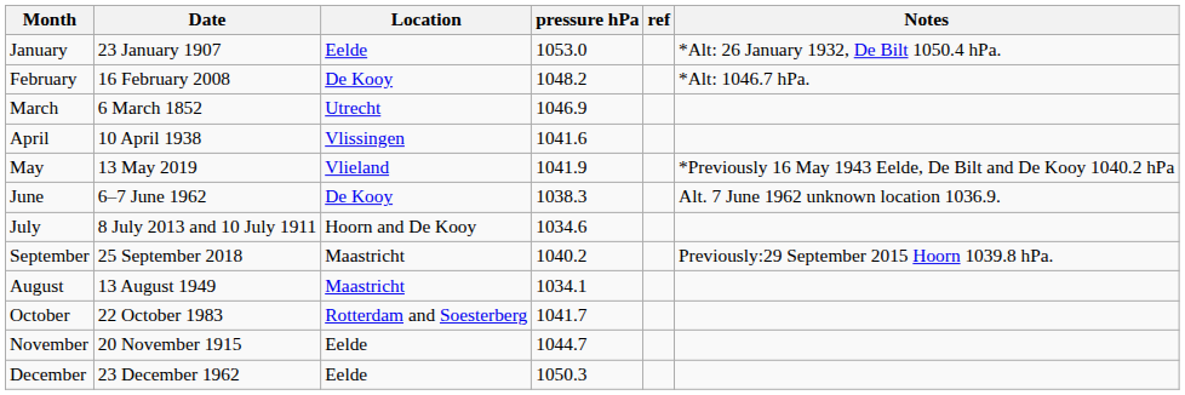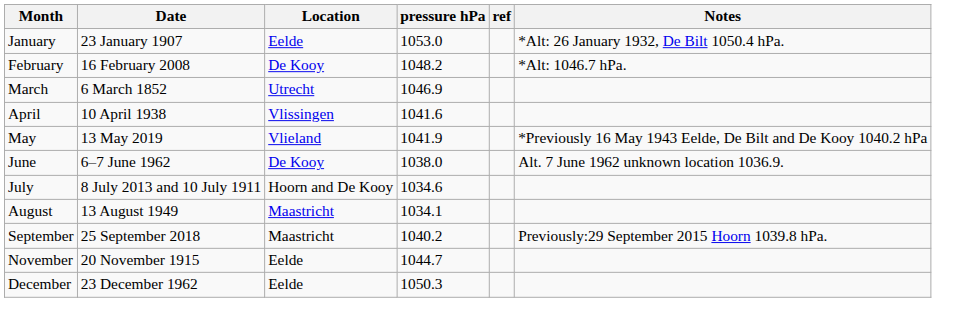June | pressure hPa: 1038.3 -> 1038.0
rows swapped: August <-> September
- row: October | 22 October 1983 | Rotterdam and Soesterberg | 1041.7
